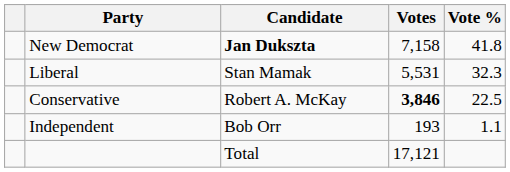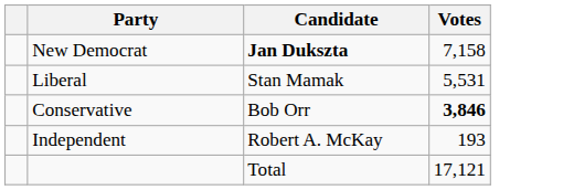- column: Vote % | 41.8 | 32.3 | 22.5 | 1.1
Conservative | Candidate: Robert A. McKay -> Bob Orr
Independent | Candidate: Bob Orr -> Robert A. McKay
